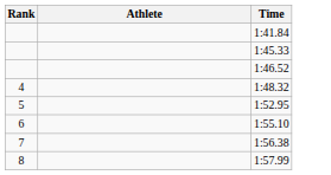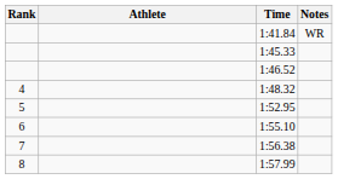+ column: Notes | WR
